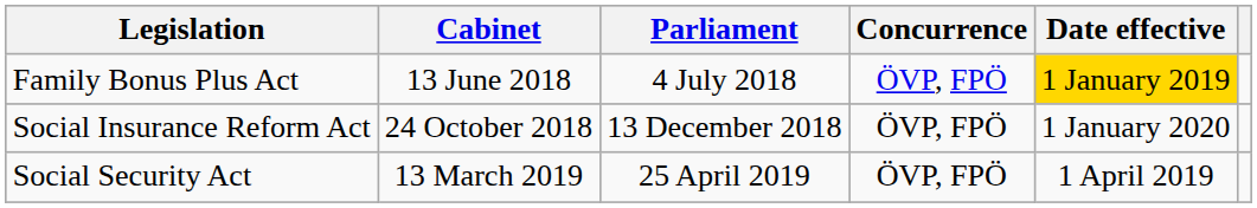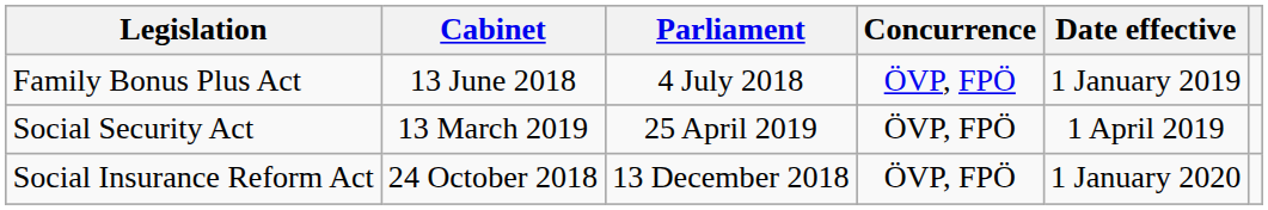Family Bonus Plus Act | Date effective: gold background -> no background
rows swapped: Social Security Act <-> Social Insurance Reform Act
